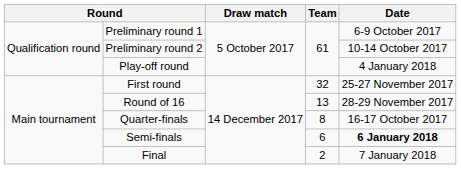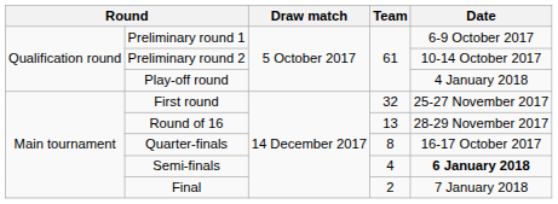Semi-finals | Team: 6 -> 4
